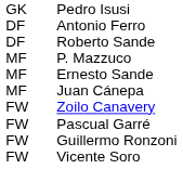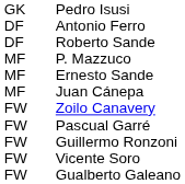+ row: FW | Gualberto Galeano
